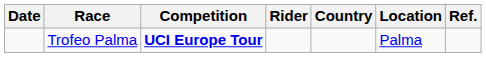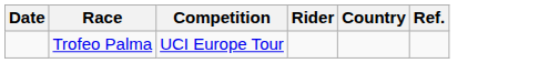- column: Location | Palma
Trofeo Palma | Competition: bold -> normal
